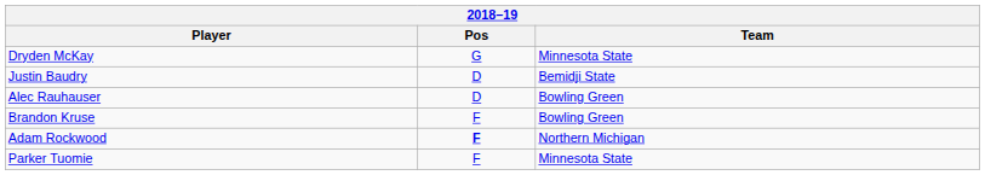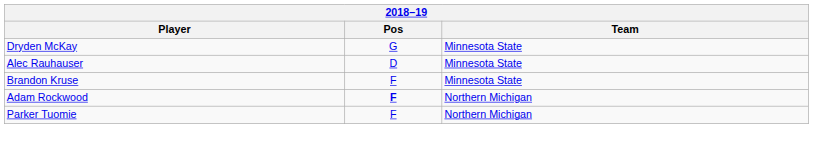- row: Justin Baudry | D | Bemidji State
Alec Rauhauser | Team: Bowling Green -> Minnesota State
Brandon Kruse | Team: Bowling Green -> Minnesota State
Parker Tuomie | Team: Minnesota State -> Northern Michigan
